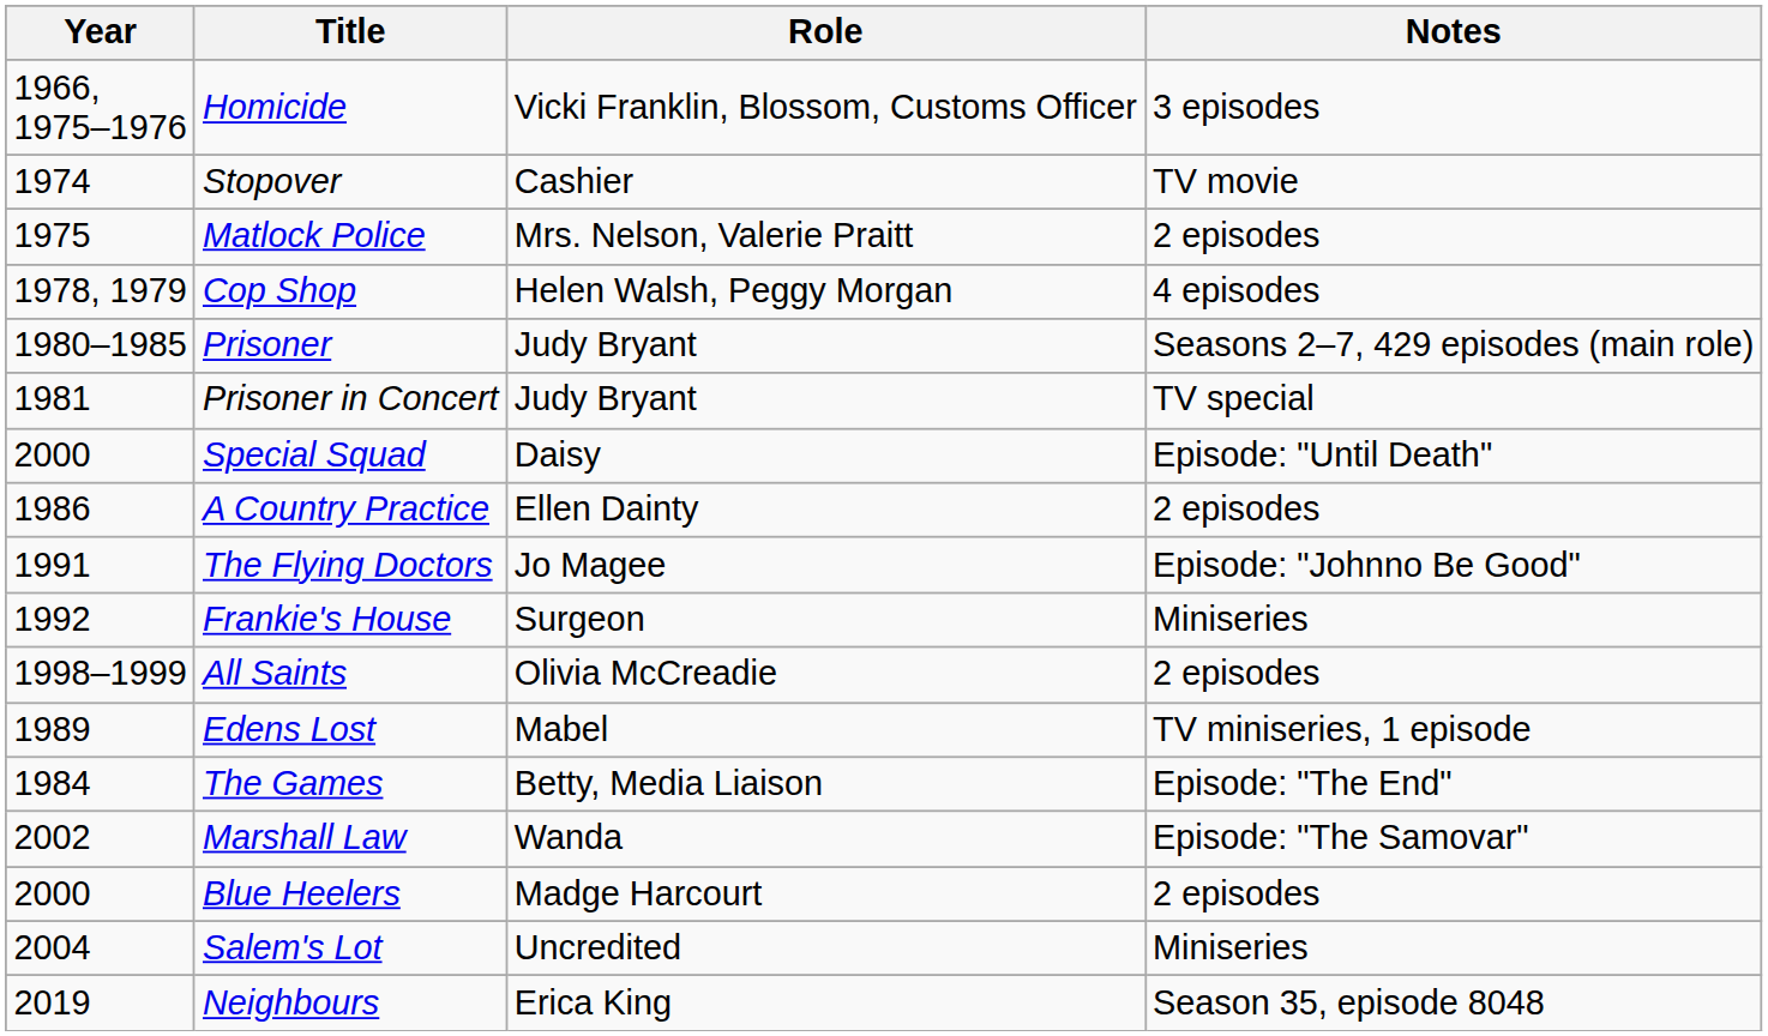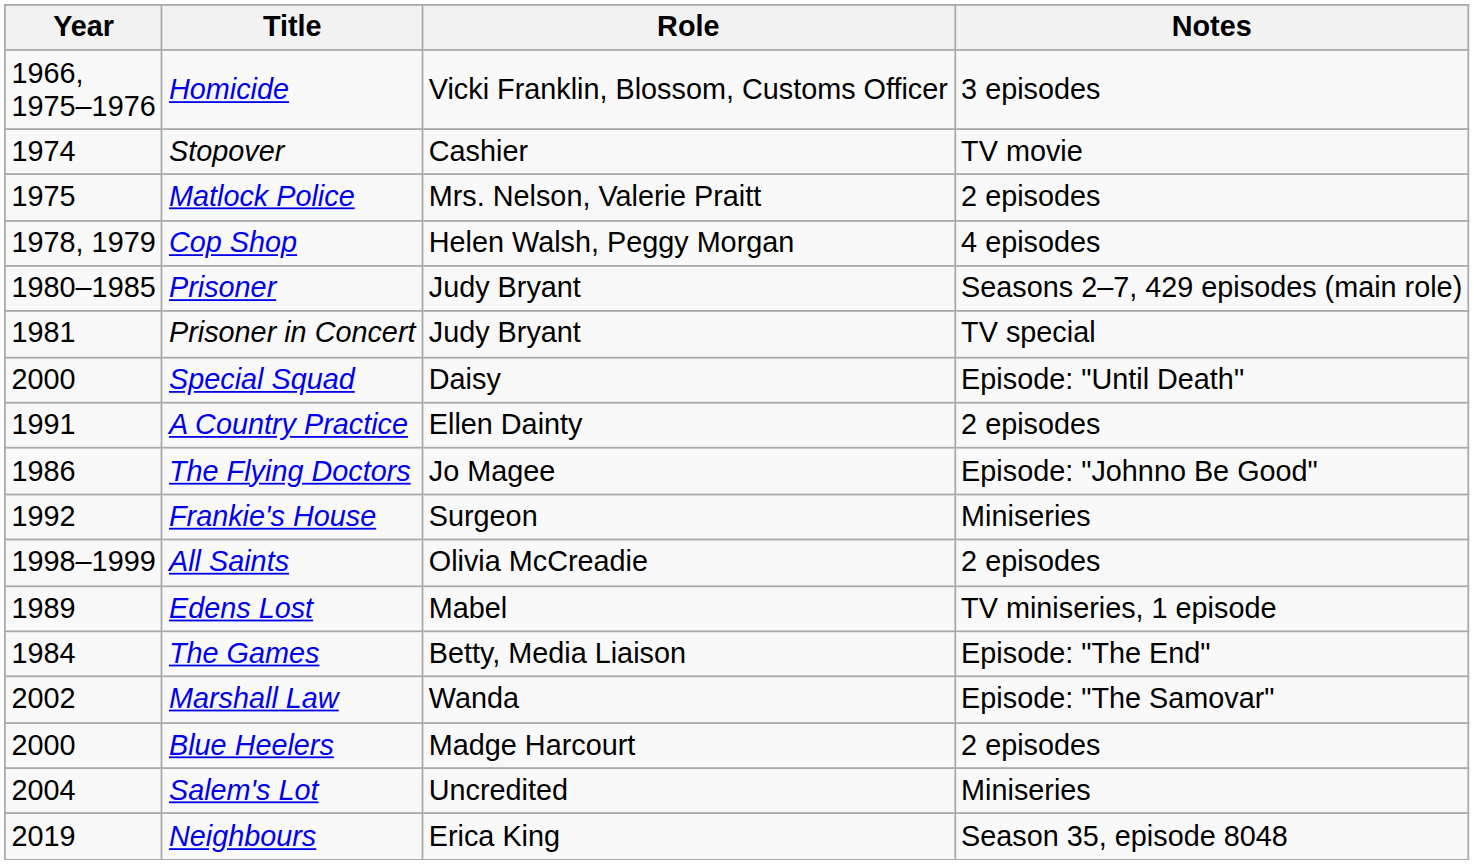A Country Practice | Year: 1986 -> 1991
The Flying Doctors | Year: 1991 -> 1986
